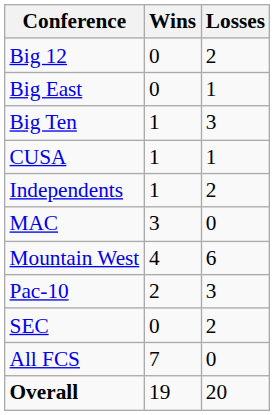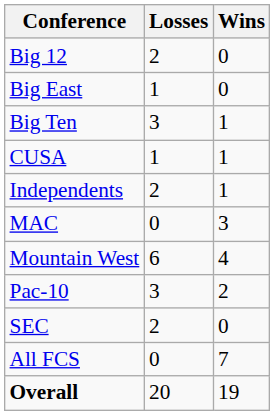columns swapped: Wins <-> Losses
